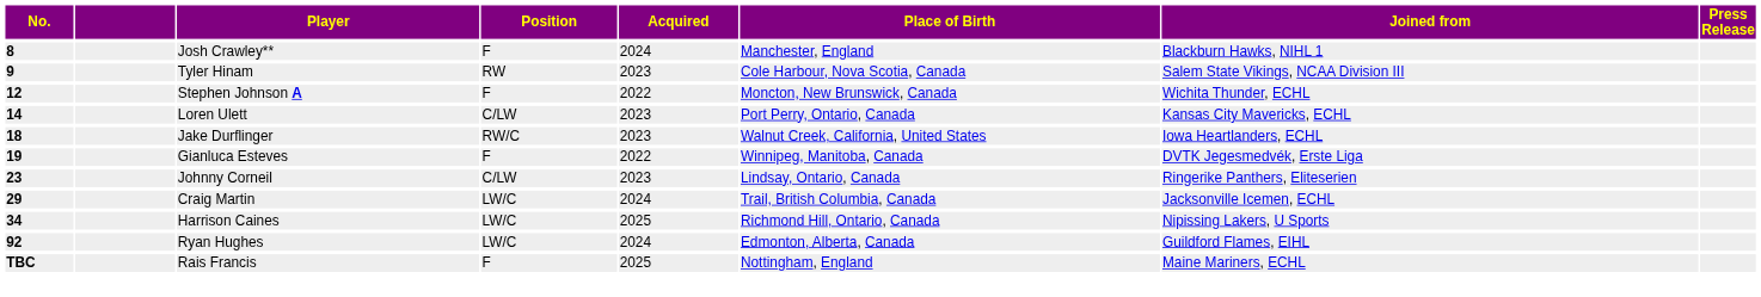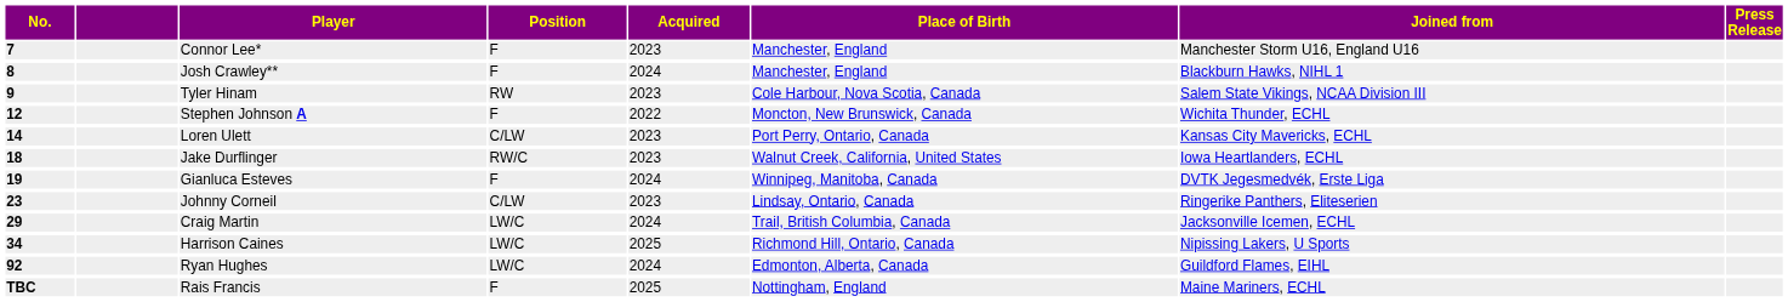+ row: 7 | Connor Lee* | F | 2023 | Manchester, England | Manchester Storm U16, England U16
Gianluca Esteves | Acquired: 2022 -> 2024
